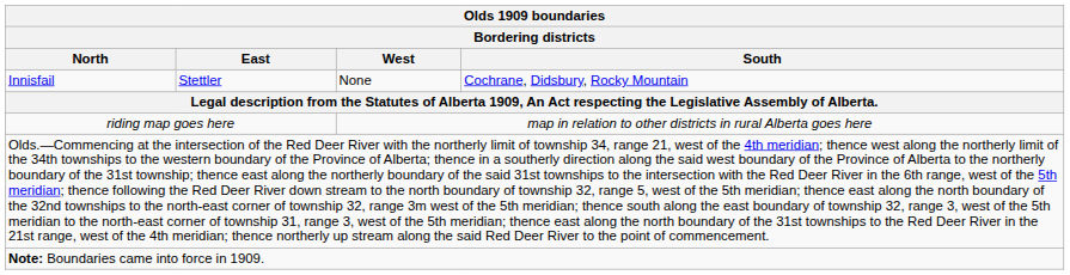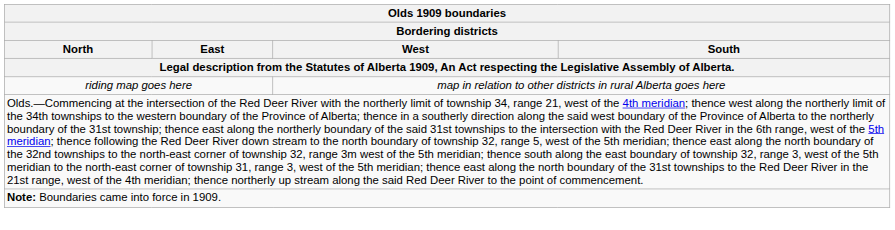- row: Innisfail | Stettler | None | Cochrane, Didsbury, Rocky Mountain
